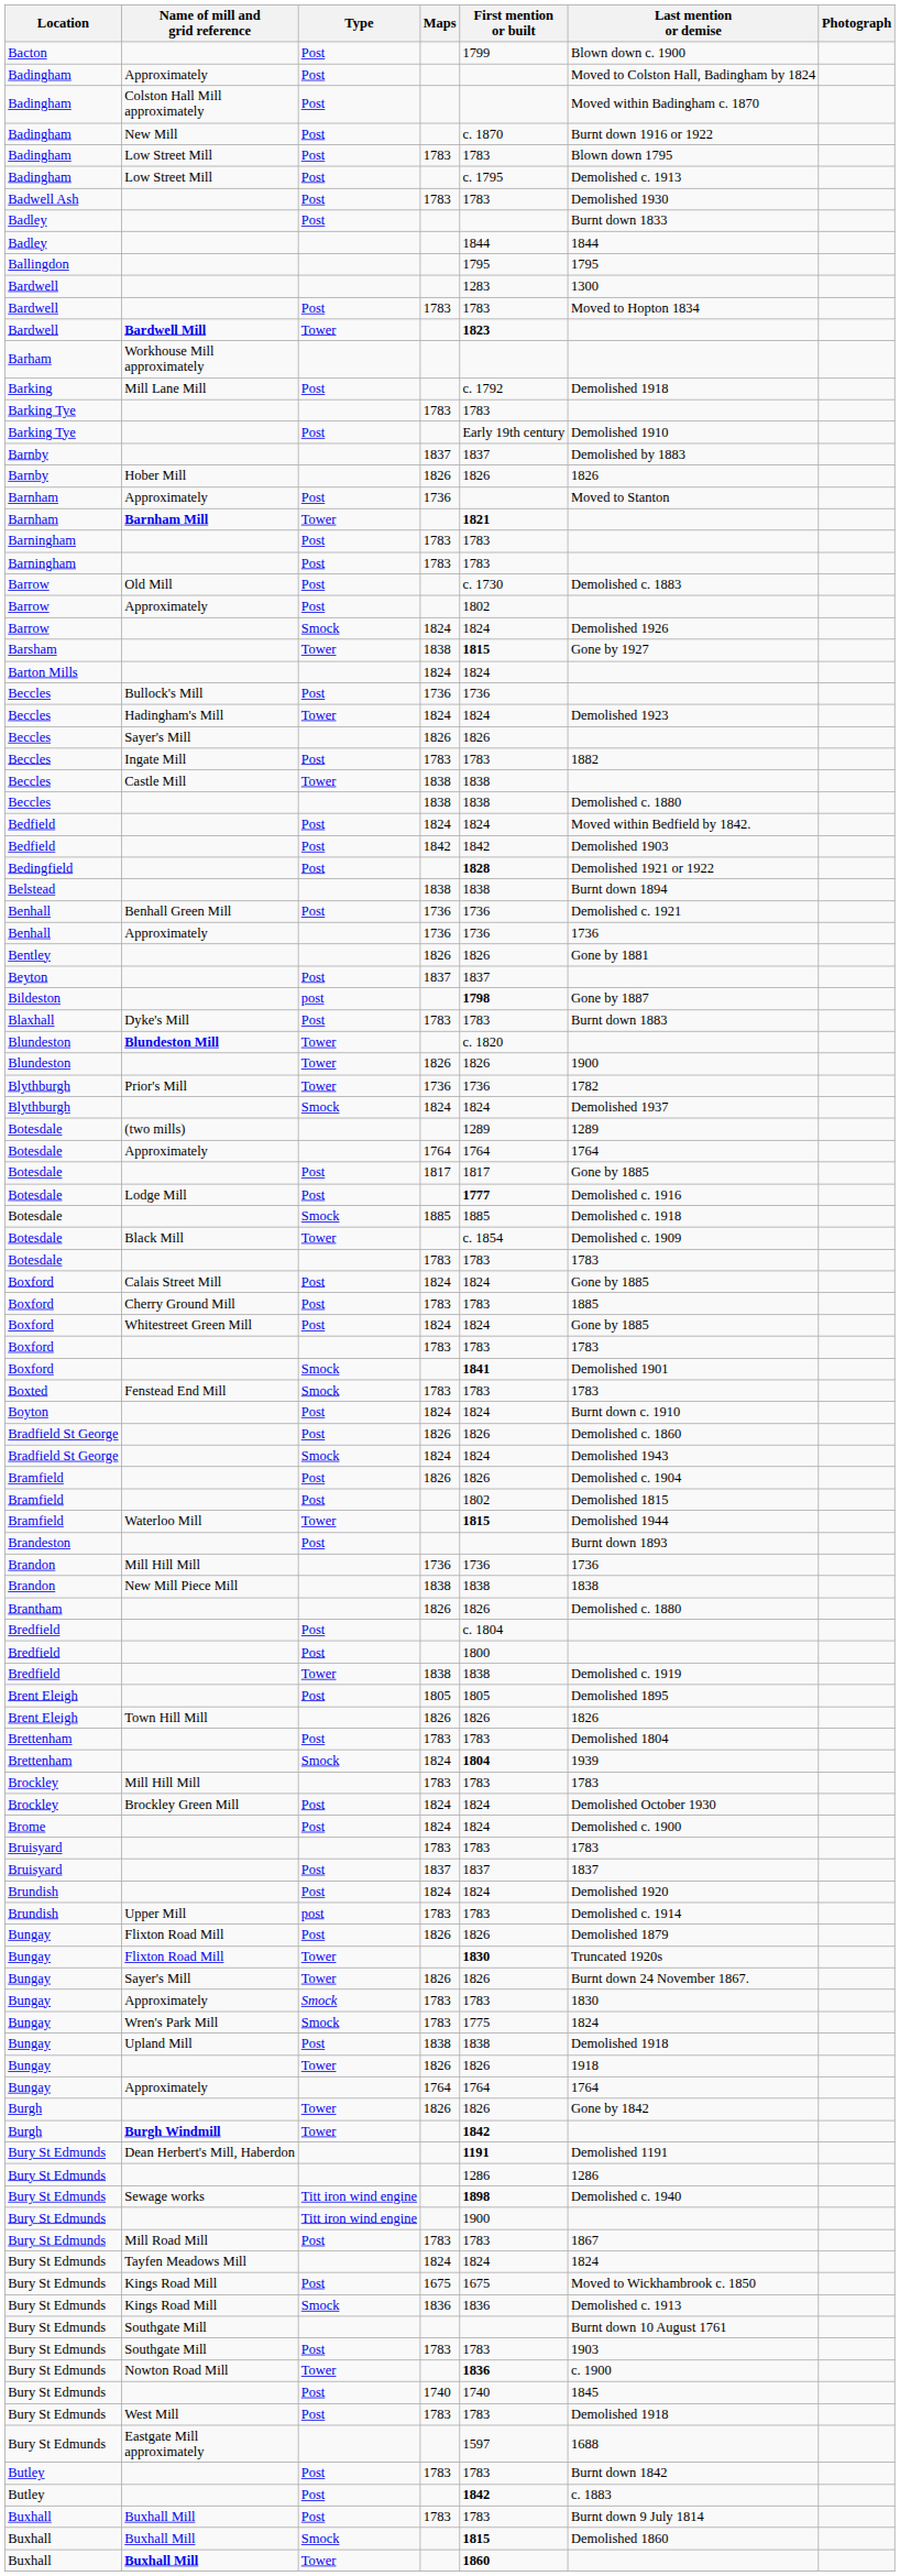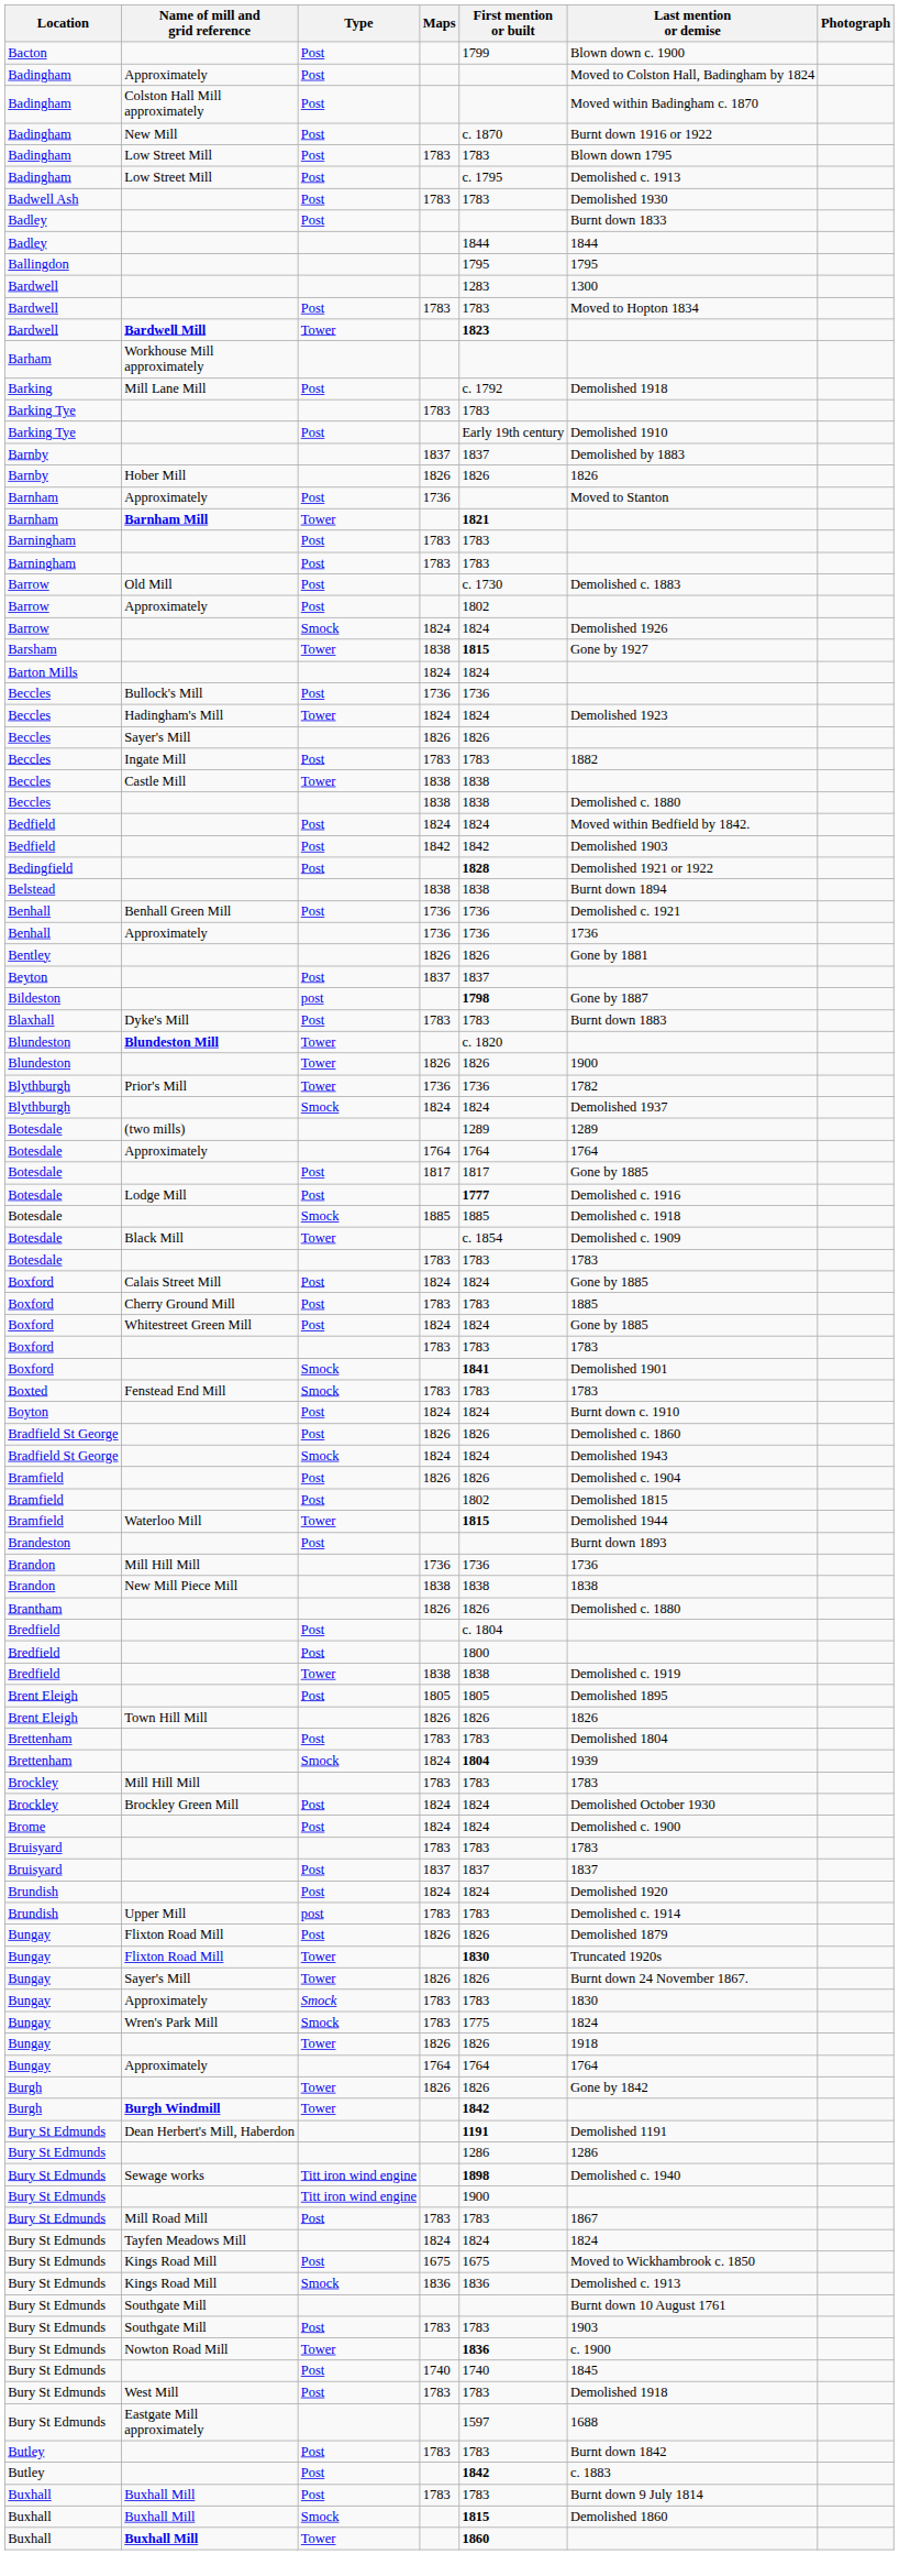- row: Bungay | Upland Mill | Post | 1838 | 1838 | Demolished 1918
